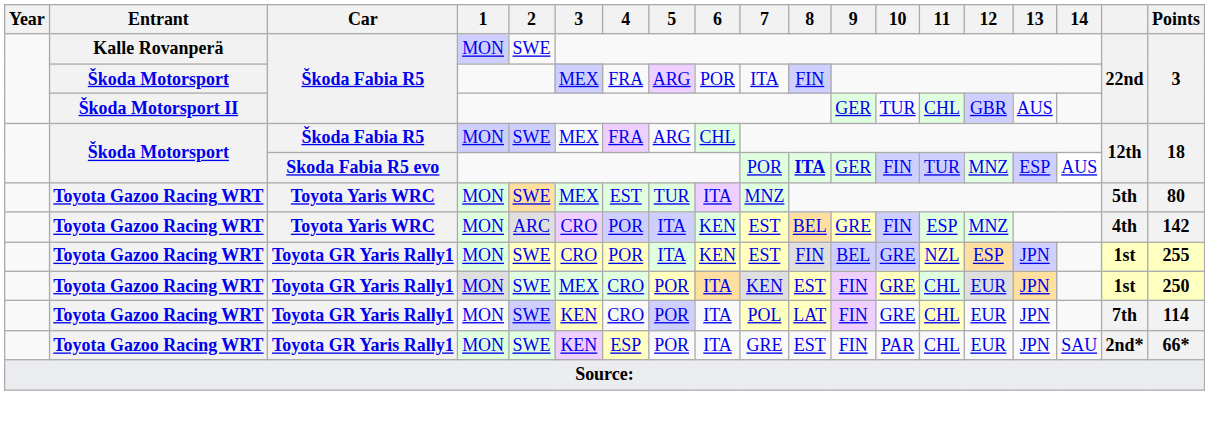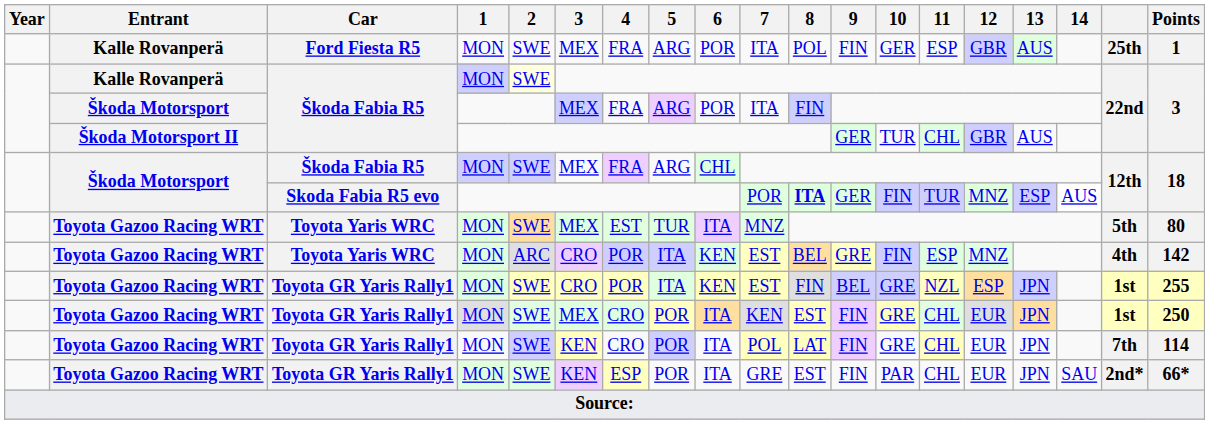+ row: Kalle Rovanperä | Ford Fiesta R5 | MON | SWE | MEX | FRA | ARG | POR | ITA | POL | FIN | GER | ESP | GBR | AUS | 25th | 1
Kalle Rovanperä / Škoda Fabia R5 | 2: no background -> lightyellow background
